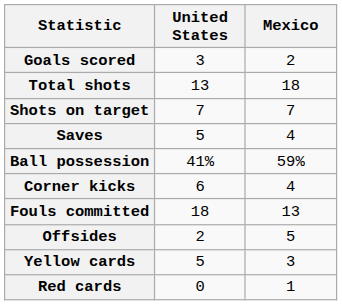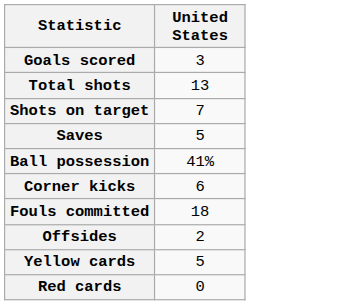- column: Mexico | 2 | 18 | 7 | 4 | 59% | 4 | 13 | 5 | 3 | 1
